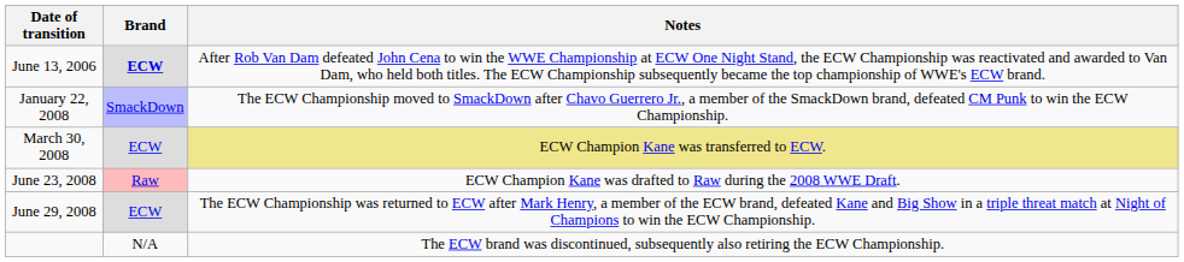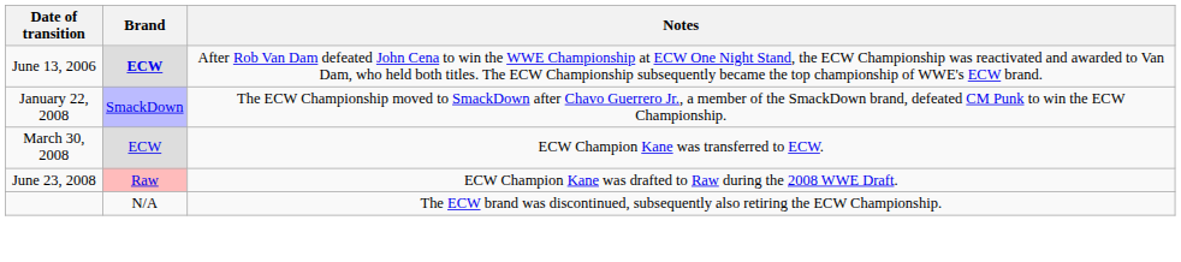March 30, 2008 | Notes: khaki background -> no background
- row: June 29, 2008 | ECW | The ECW Championship was returned to ECW after Mark Henry, a member of the ECW brand, defeated Kane and Big Show in a triple threat match at Night of Champions to win the ECW Championship.
